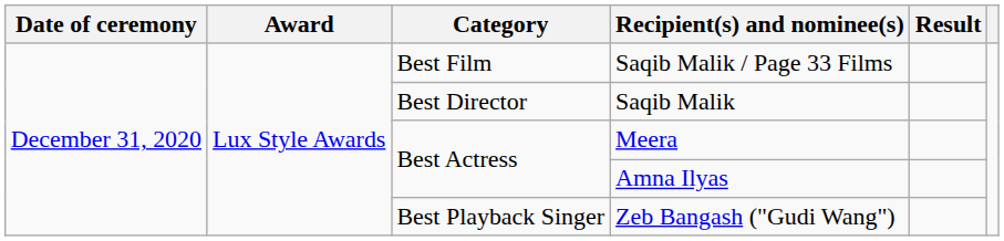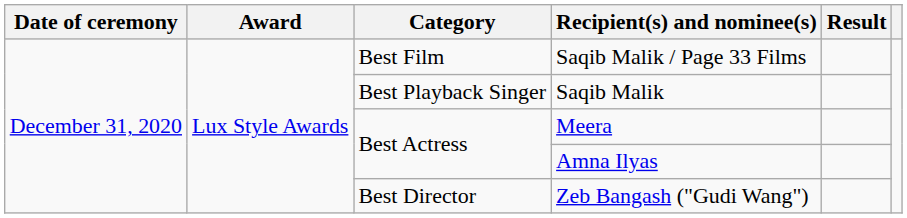Saqib Malik | Category: Best Director -> Best Playback Singer
Zeb Bangash ("Gudi Wang") | Category: Best Playback Singer -> Best Director
